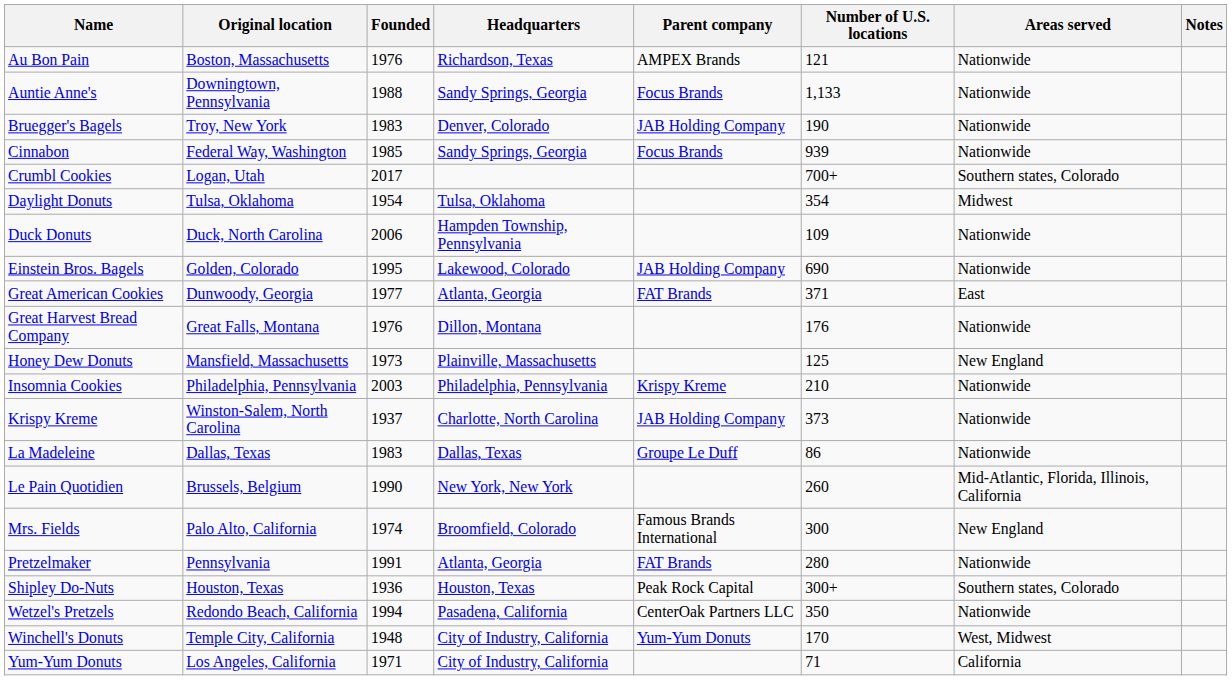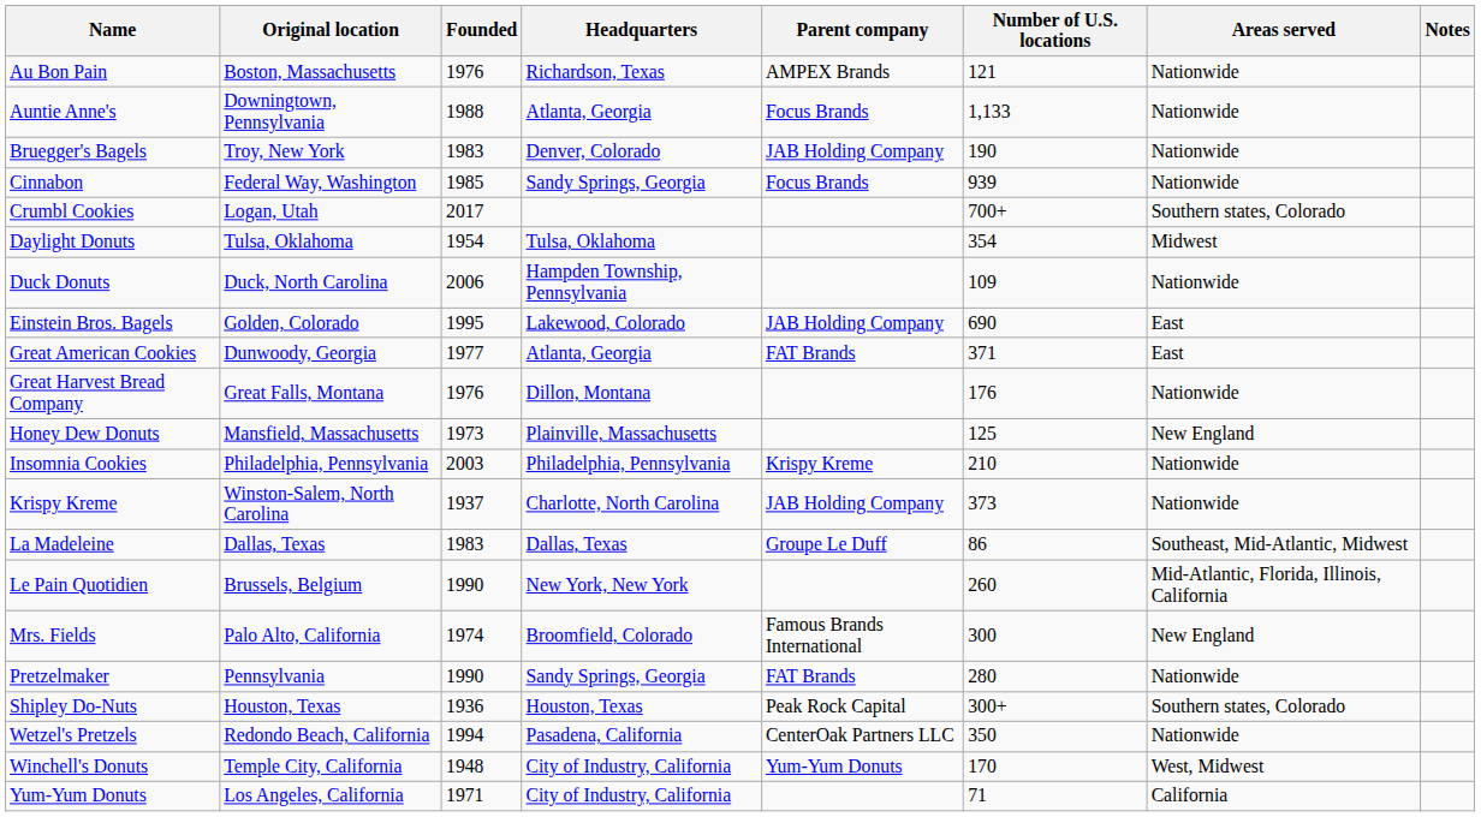Auntie Anne's | Headquarters: Sandy Springs, Georgia -> Atlanta, Georgia
Einstein Bros. Bagels | Areas served: Nationwide -> East
La Madeleine | Areas served: Nationwide -> Southeast, Mid-Atlantic, Midwest
Pretzelmaker | Founded: 1991 -> 1990
Pretzelmaker | Headquarters: Atlanta, Georgia -> Sandy Springs, Georgia
